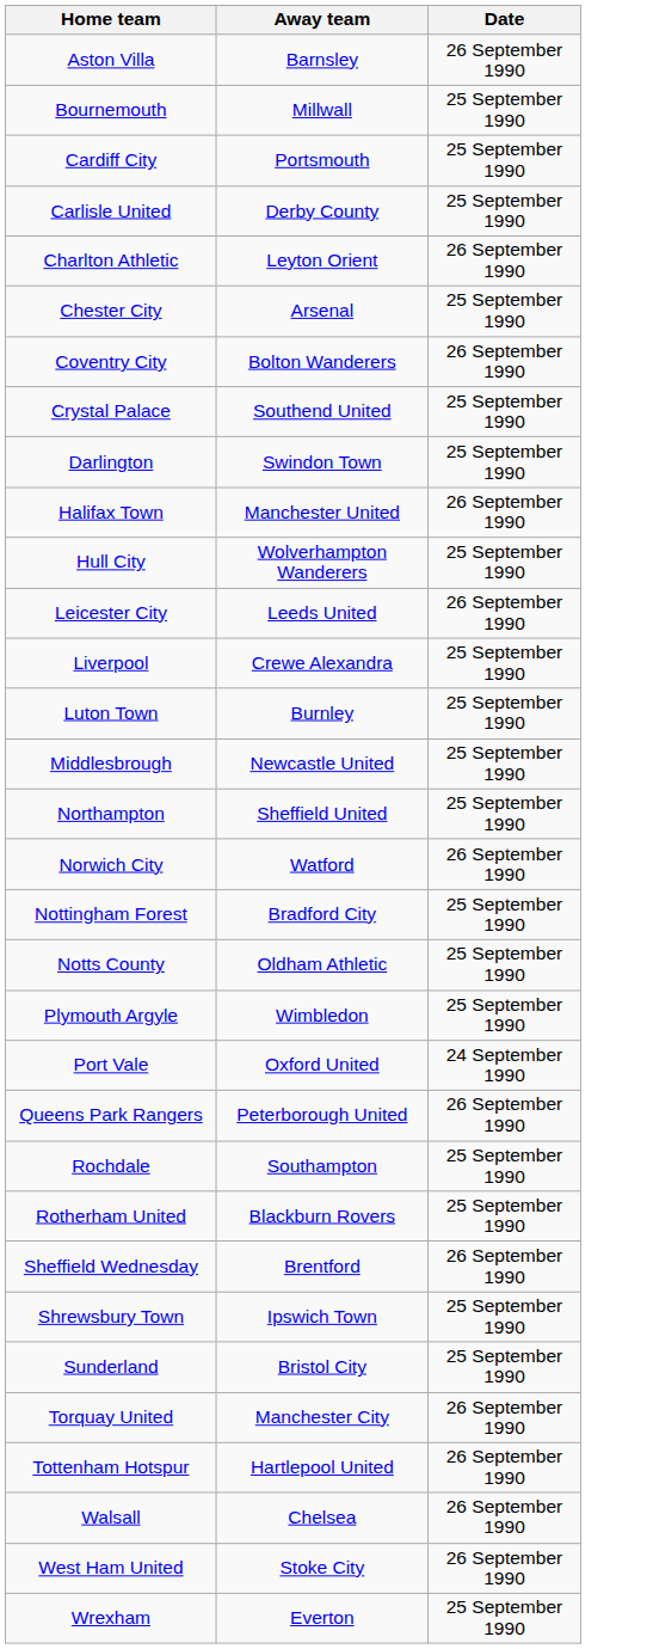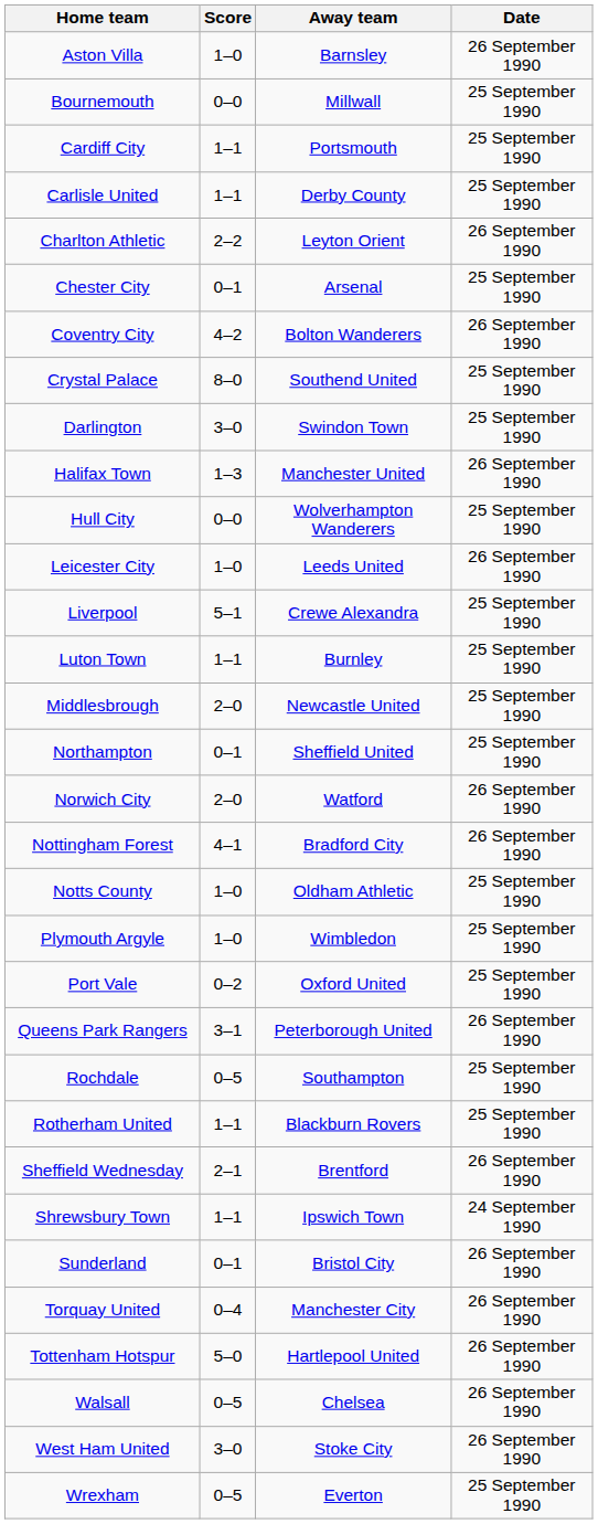+ column: Score | 1–0 | 0–0 | 1–1 | 1–1 | 2–2 | 0–1 | 4–2 | 8–0 | 3–0 | 1–3 | 0–0 | 1–0 | 5–1 | 1–1 | 2–0 | 0–1 | 2–0 | 4–1 | 1–0 | 1–0 | 0–2 | 3–1 | 0–5 | 1–1 | 2–1 | 1–1 | 0–1 | 0–4 | 5–0 | 0–5 | 3–0 | 0–5
Nottingham Forest | Date: 25 September 1990 -> 26 September 1990
Port Vale | Date: 24 September 1990 -> 25 September 1990
Shrewsbury Town | Date: 25 September 1990 -> 24 September 1990
Sunderland | Date: 25 September 1990 -> 26 September 1990
